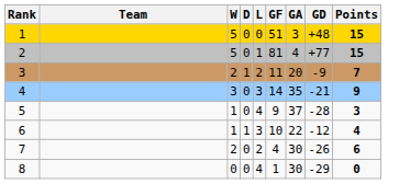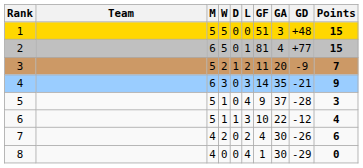+ column: M | 5 | 6 | 5 | 6 | 5 | 5 | 4 | 4
